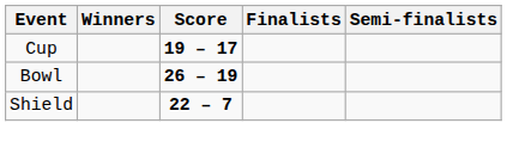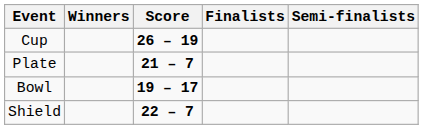Cup | Score: 19 – 17 -> 26 – 19
+ row: Plate | 21 – 7
Bowl | Score: 26 – 19 -> 19 – 17
